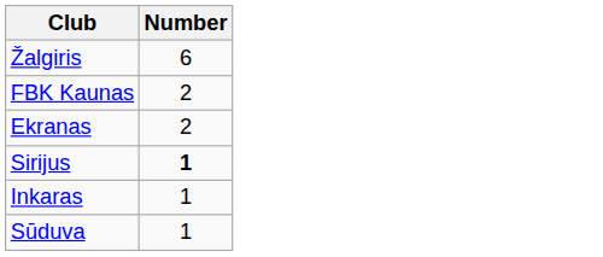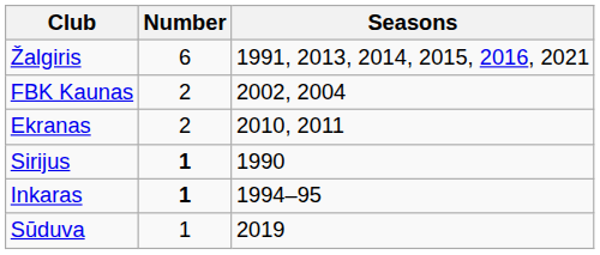+ column: Seasons | 1991, 2013, 2014, 2015, 2016, 2021 | 2002, 2004 | 2010, 2011 | 1990 | 1994–95 | 2019
Inkaras | Number: normal -> bold
